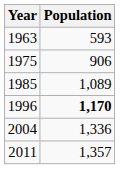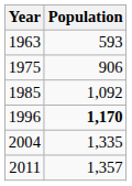1985 | Population: 1,089 -> 1,092
2004 | Population: 1,336 -> 1,335
